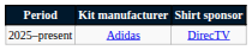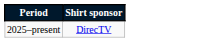- column: Kit manufacturer | Adidas
